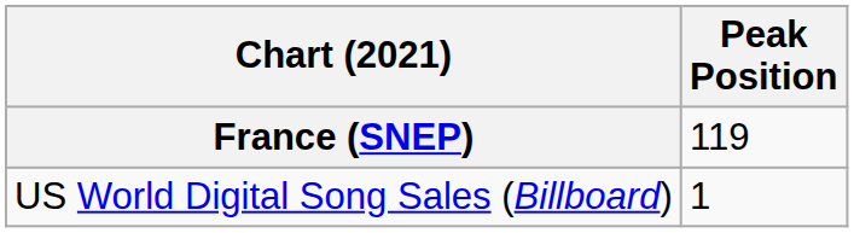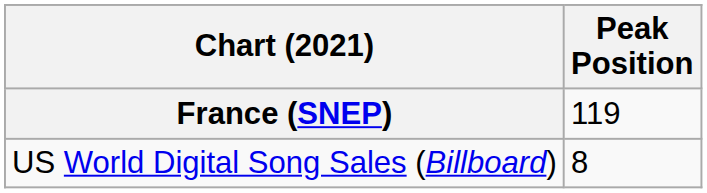US World Digital Song Sales (Billboard) | Peak Position: 1 -> 8
